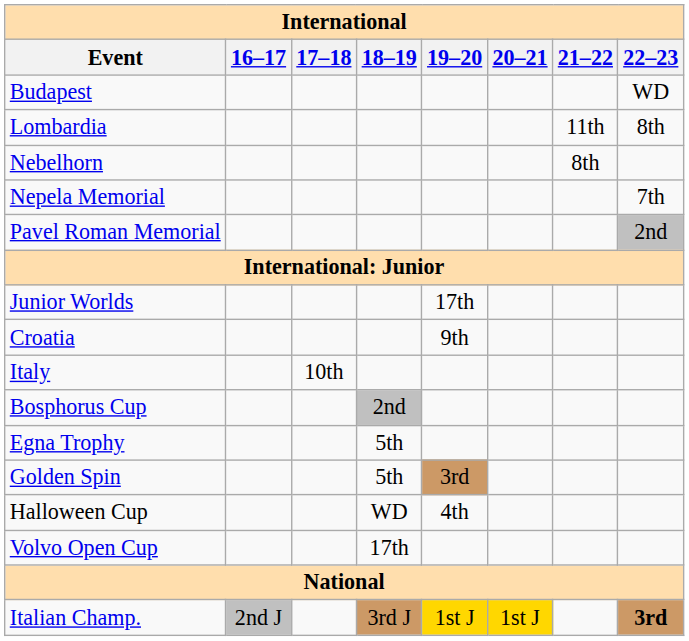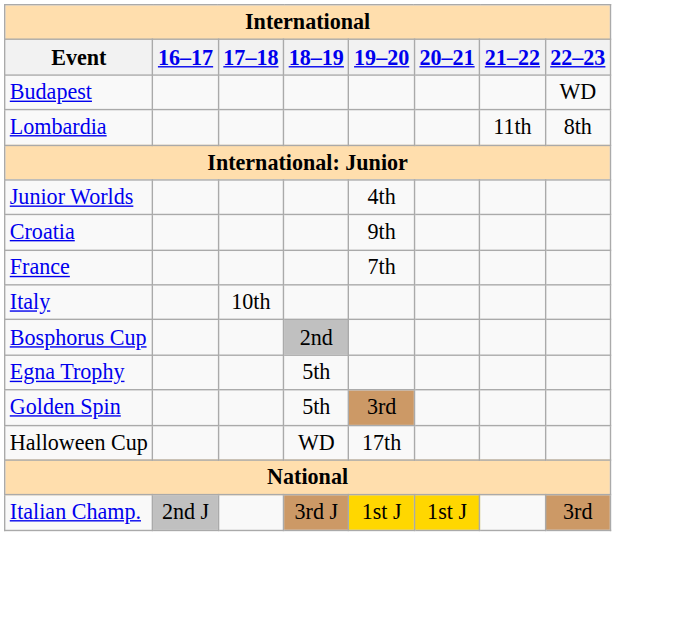- row: Nebelhorn | 8th
- row: Nepela Memorial | 7th
- row: Pavel Roman Memorial | 2nd
Junior Worlds | 19–20: 17th -> 4th
+ row: France | 7th
Halloween Cup | 19–20: 4th -> 17th
- row: Volvo Open Cup | 17th
Italian Champ. | 22–23: bold -> normal
